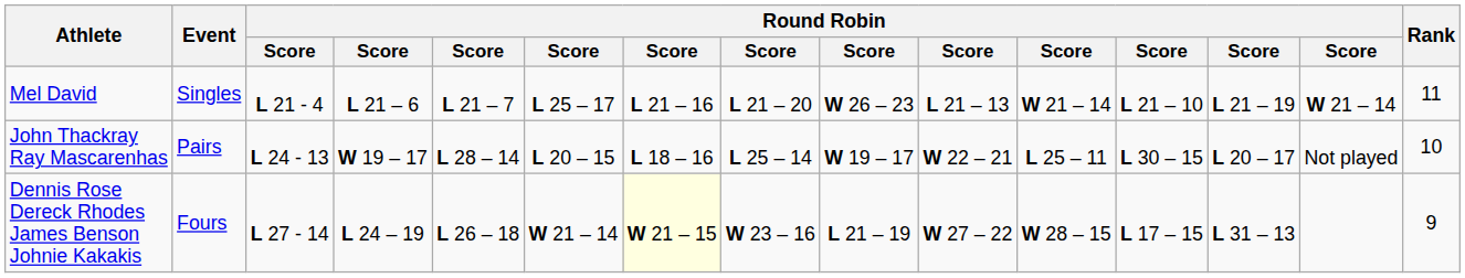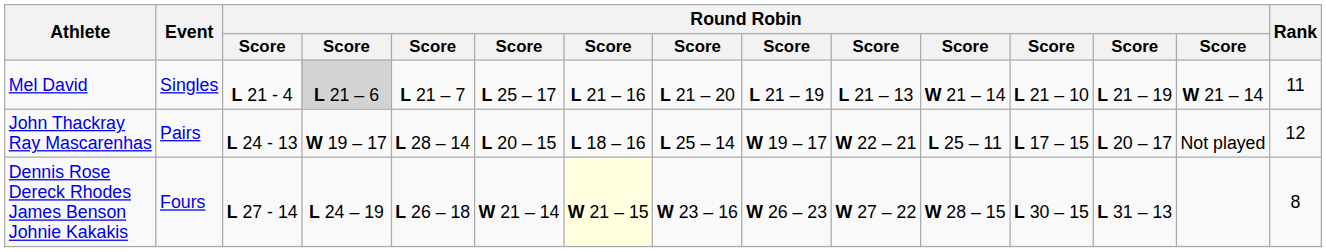Mel David | column 4: no background -> lightgrey background
Mel David | column 9: W 26 – 23 -> L 21 – 19
John Thackray Ray Mascarenhas | column 12: L 30 – 15 -> L 17 – 15
John Thackray Ray Mascarenhas | Rank: 10 -> 12
Dennis Rose Dereck Rhodes James Benson Johnie Kakakis | column 9: L 21 – 19 -> W 26 – 23
Dennis Rose Dereck Rhodes James Benson Johnie Kakakis | column 12: L 17 – 15 -> L 30 – 15
Dennis Rose Dereck Rhodes James Benson Johnie Kakakis | Rank: 9 -> 8
